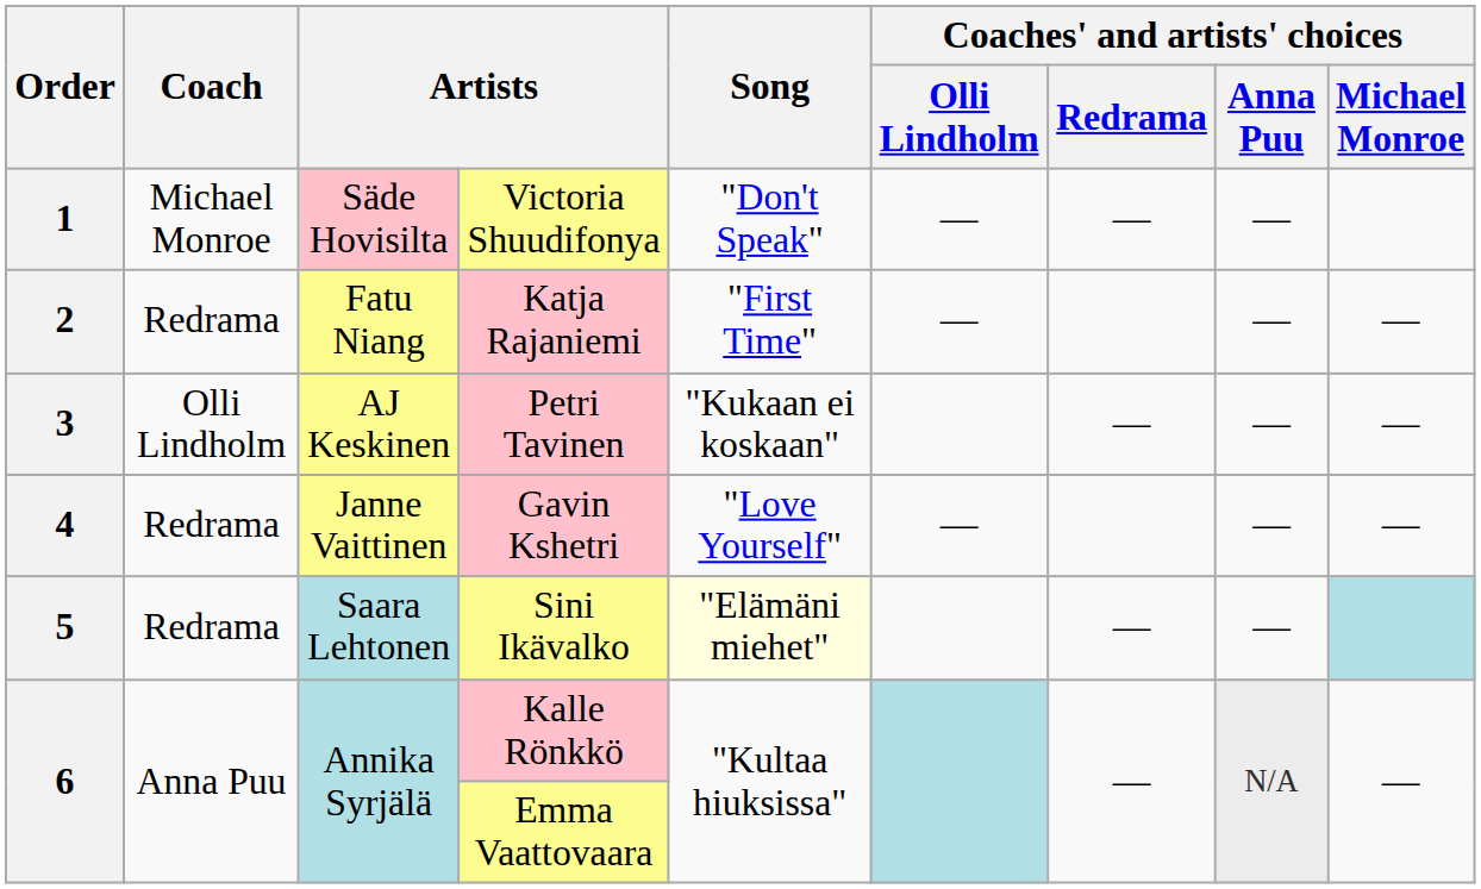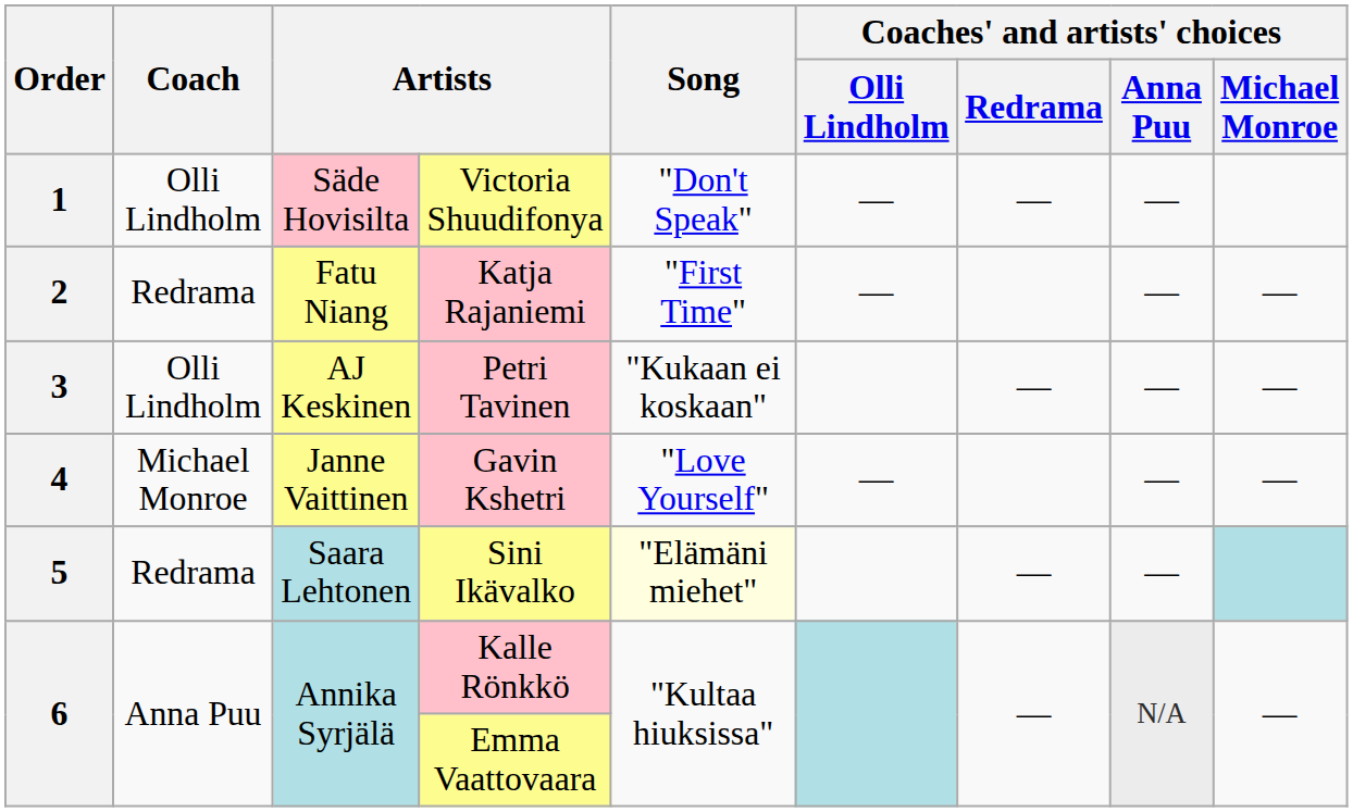Victoria Shuudifonya | Coach: Michael Monroe -> Olli Lindholm
Gavin Kshetri | Coach: Redrama -> Michael Monroe
